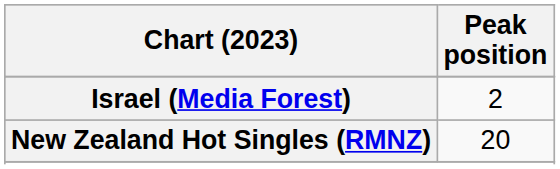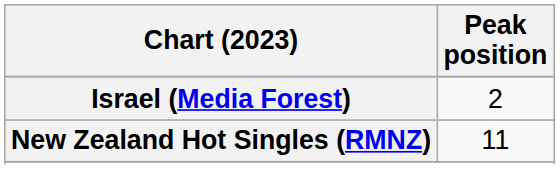New Zealand Hot Singles (RMNZ) | Peak position: 20 -> 11
